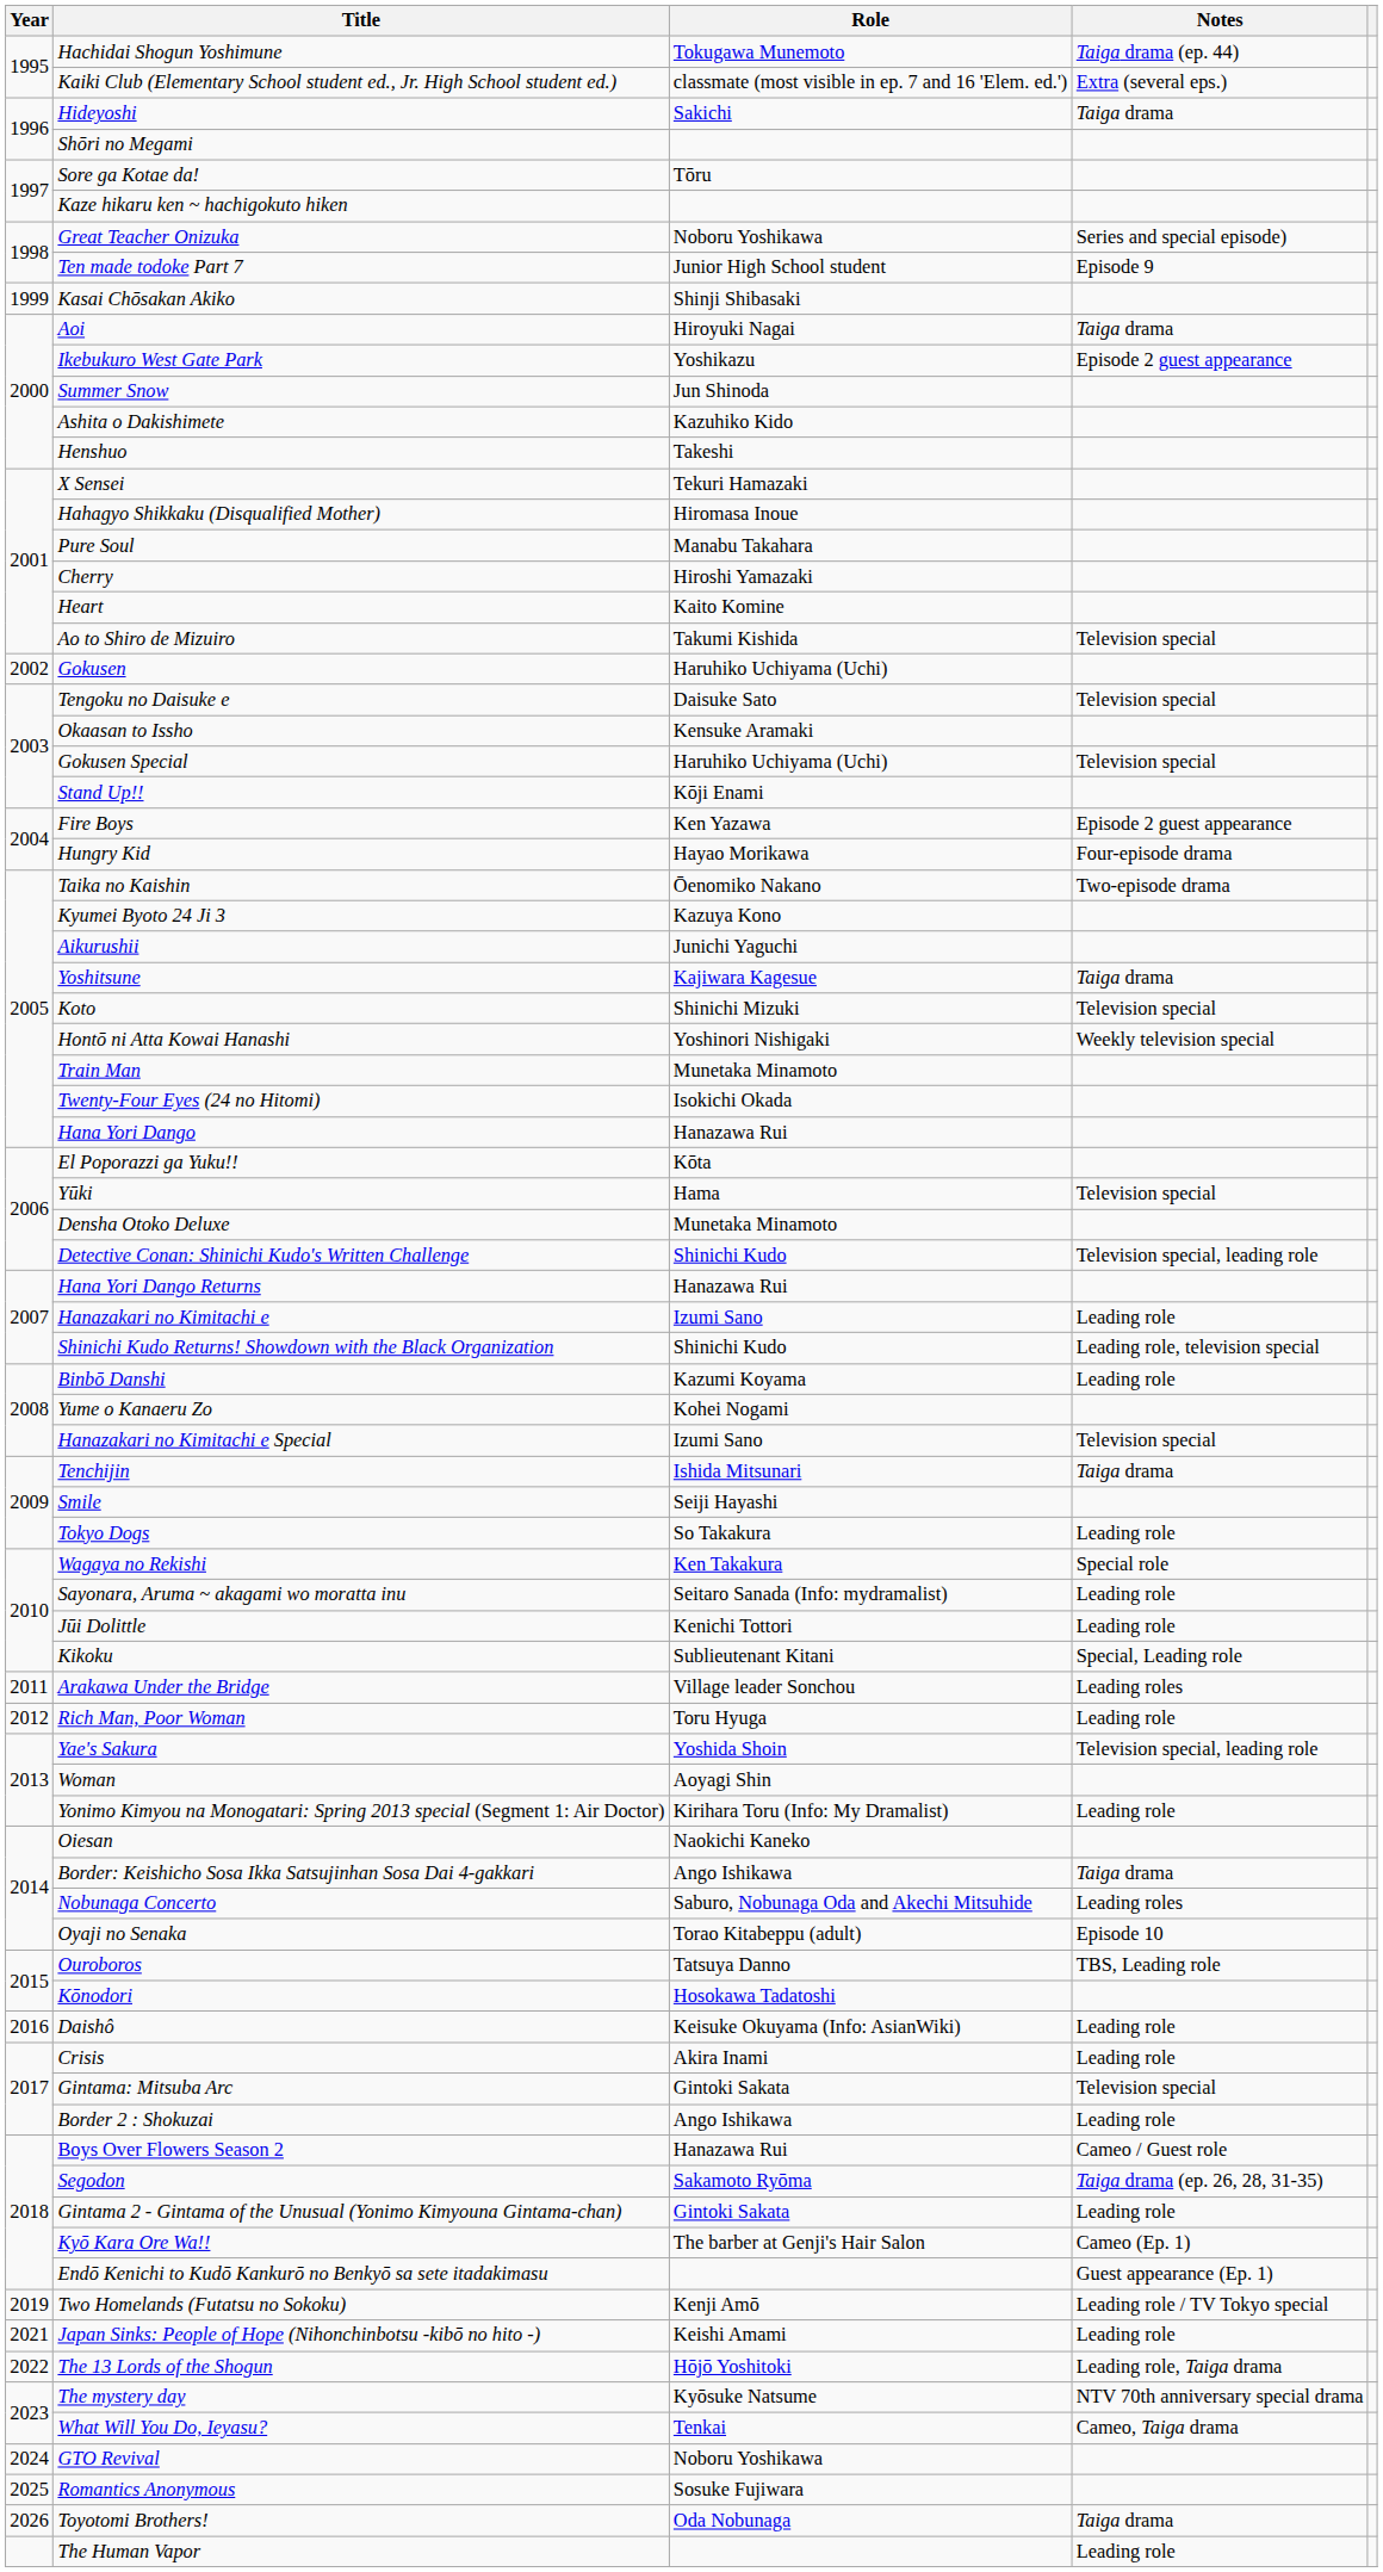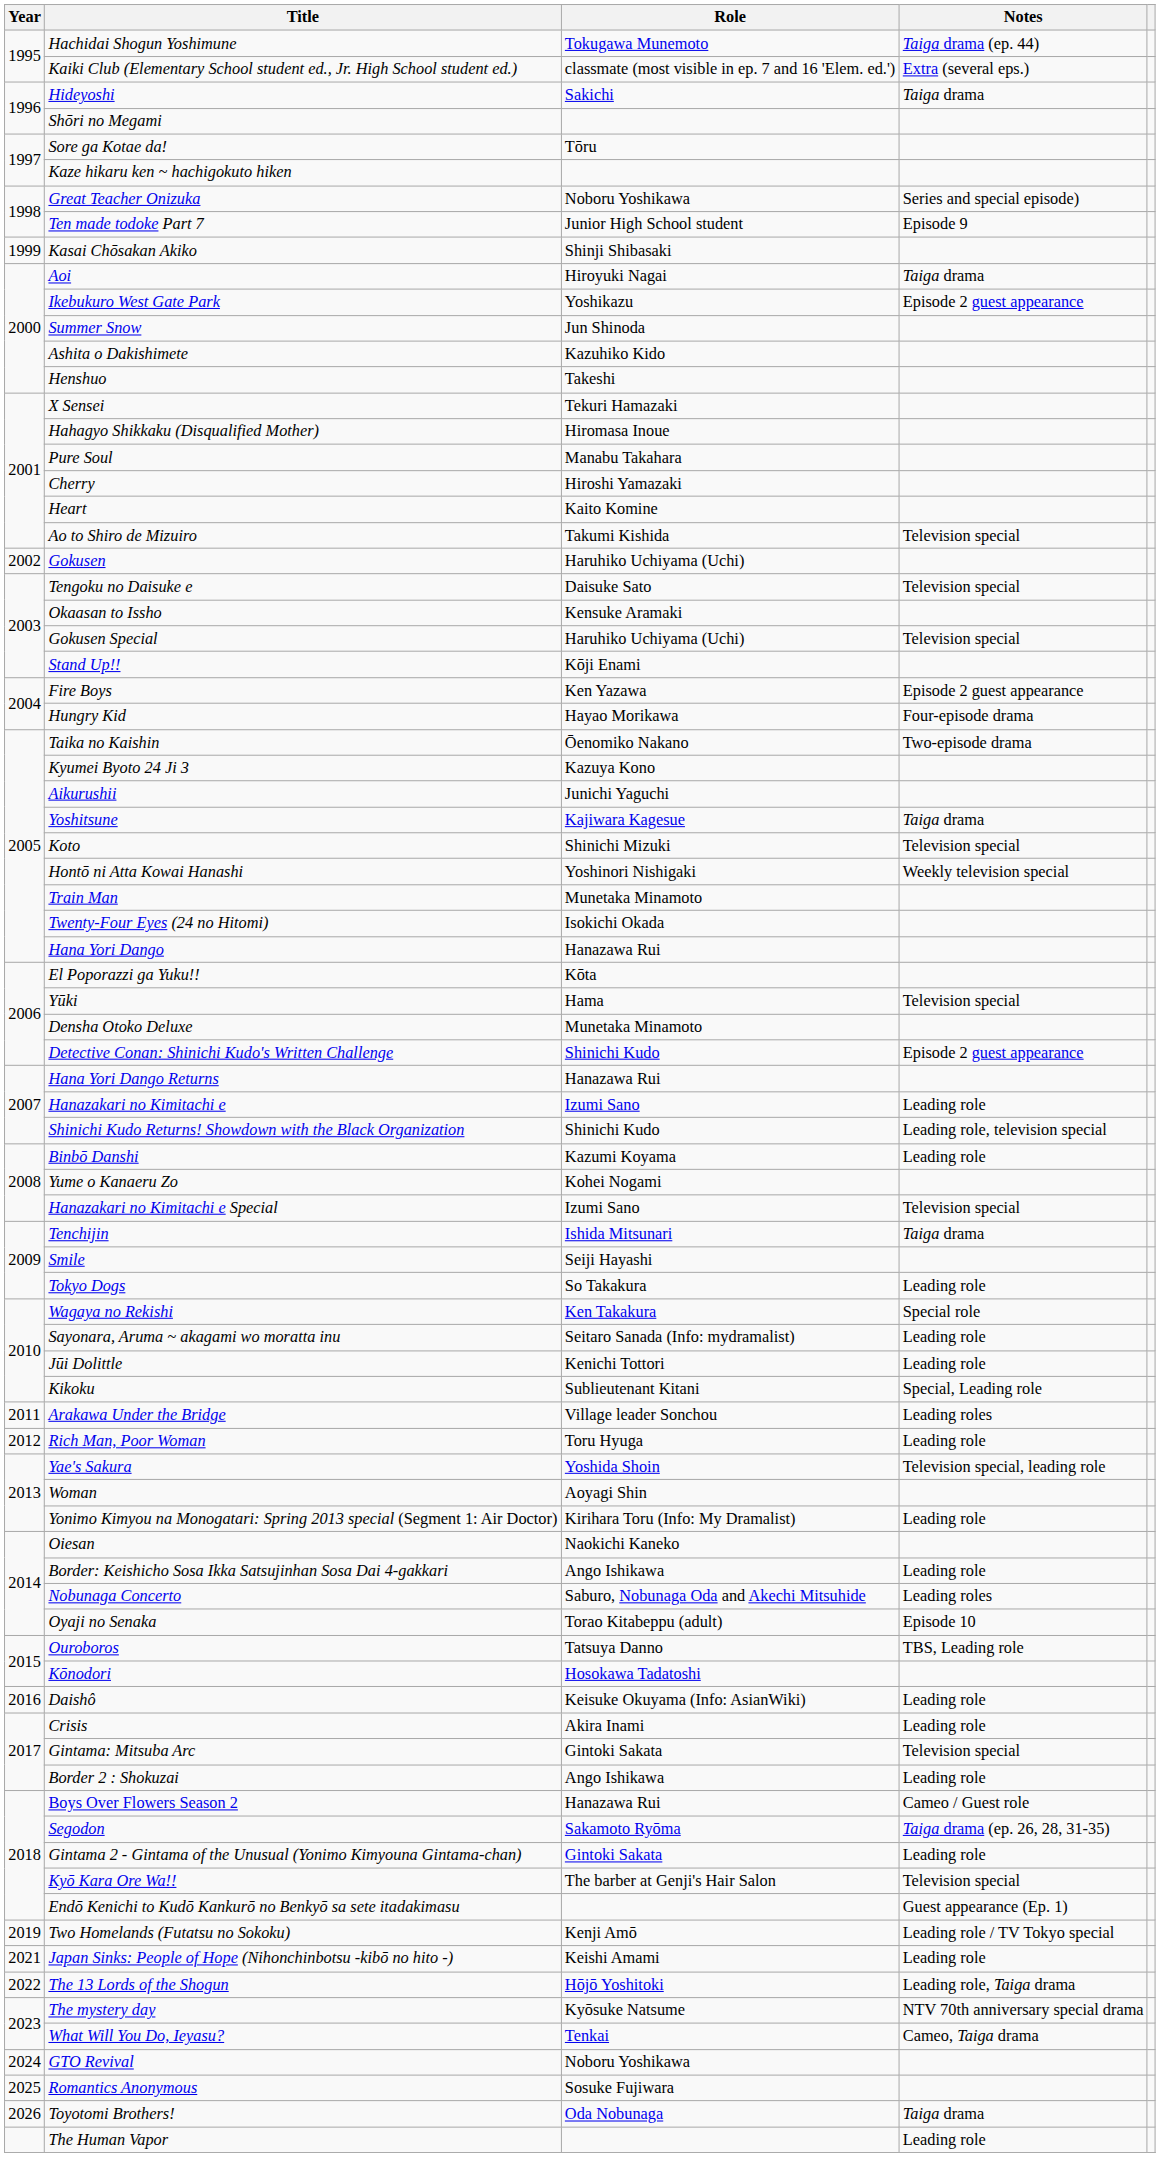Detective Conan: Shinichi Kudo's Written Challenge | Notes: Television special, leading role -> Episode 2 guest appearance
Border: Keishicho Sosa Ikka Satsujinhan Sosa Dai 4-gakkari | Notes: Taiga drama -> Leading role
Kyō Kara Ore Wa!! | Notes: Cameo (Ep. 1) -> Television special
